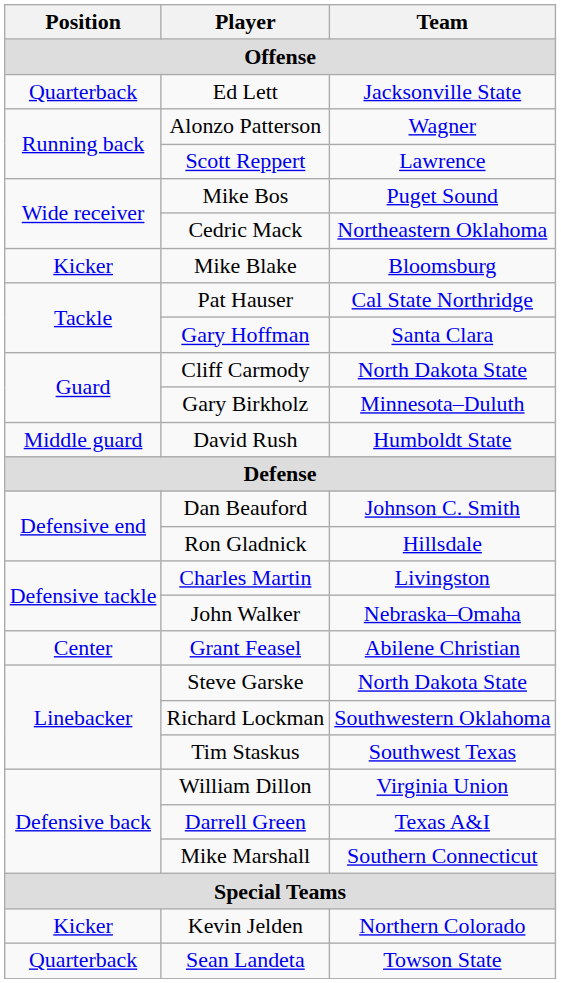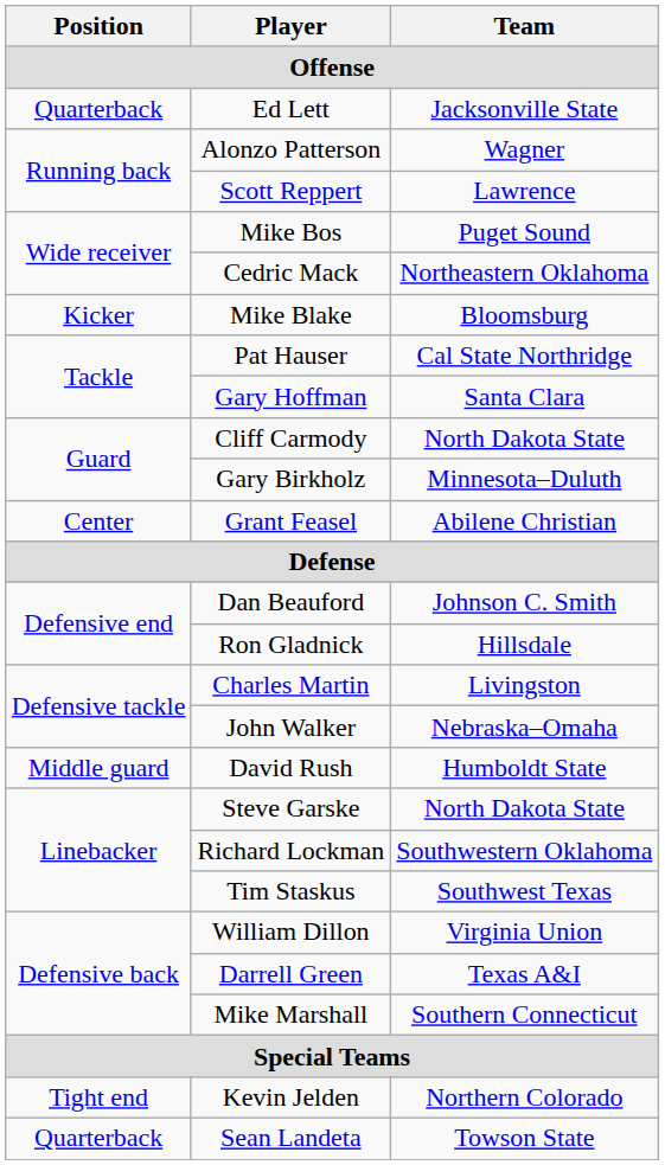rows swapped: Grant Feasel <-> David Rush
Kevin Jelden | Position: Kicker -> Tight end
